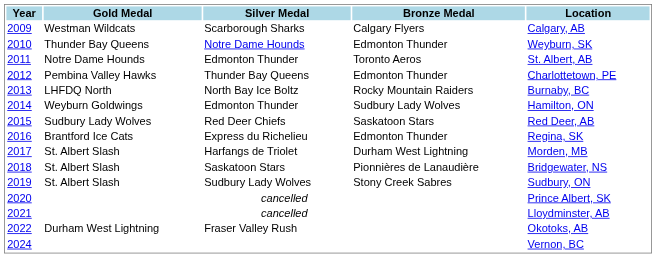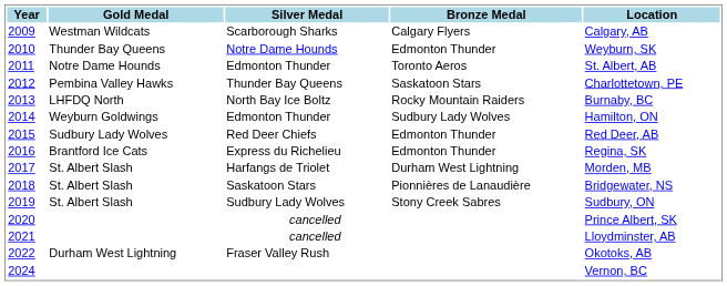2012 | Bronze Medal: Edmonton Thunder -> Saskatoon Stars
2015 | Bronze Medal: Saskatoon Stars -> Edmonton Thunder
